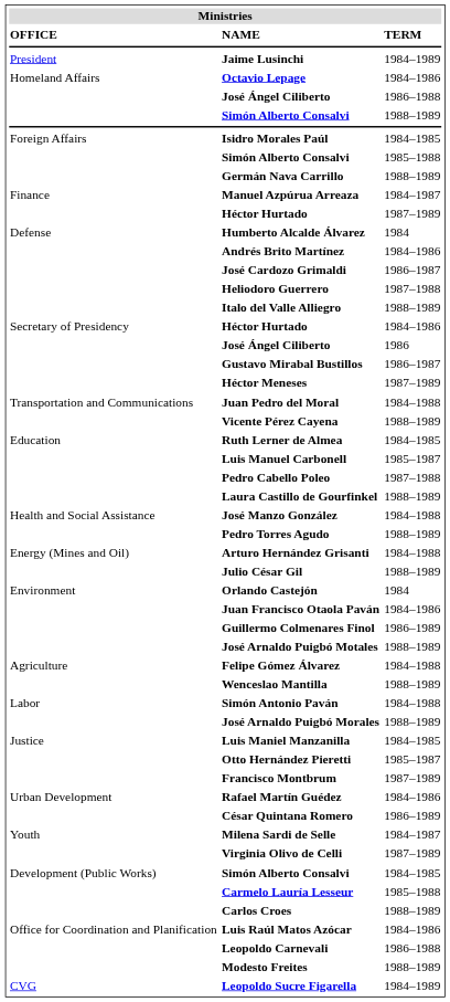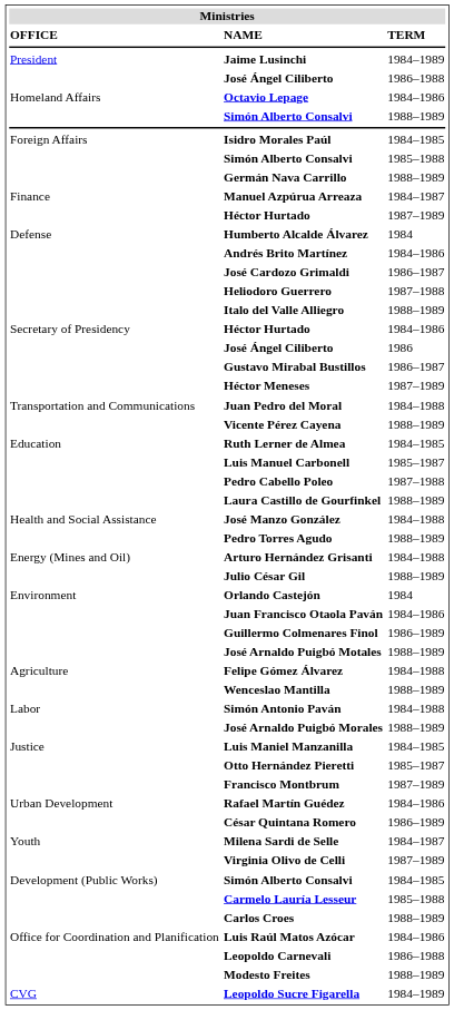rows swapped: Octavio Lepage <-> José Ángel Ciliberto / 1986–1988
